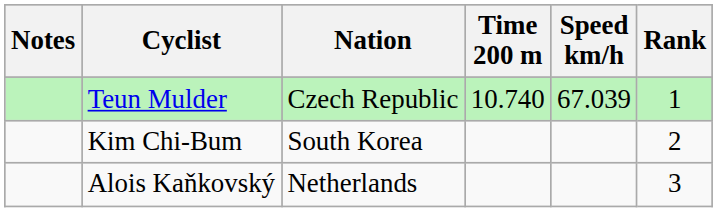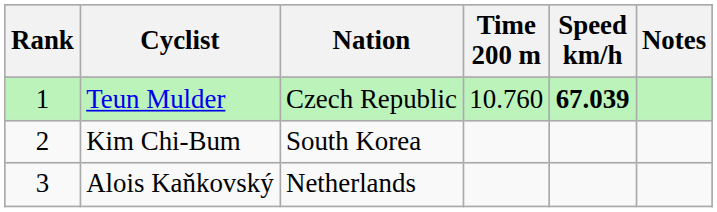columns swapped: Rank <-> Notes
Teun Mulder | Time 200 m: 10.740 -> 10.760
Teun Mulder | Speed km/h: normal -> bold
